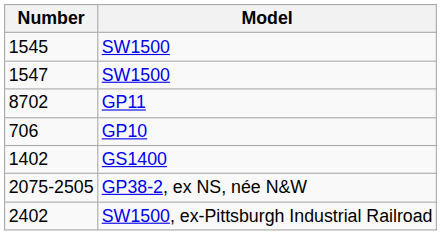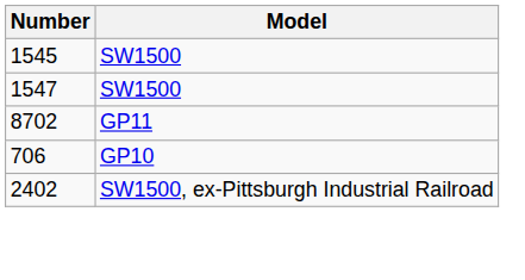- row: 1402 | GS1400
- row: 2075-2505 | GP38-2, ex NS, née N&W
